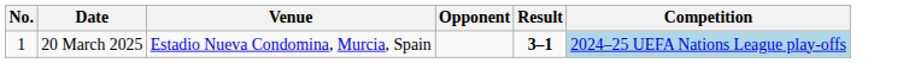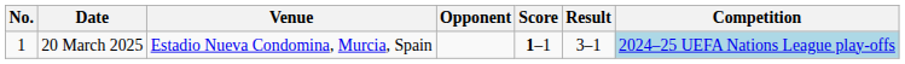+ column: Score | 1–1
20 March 2025 | Result: bold -> normal
